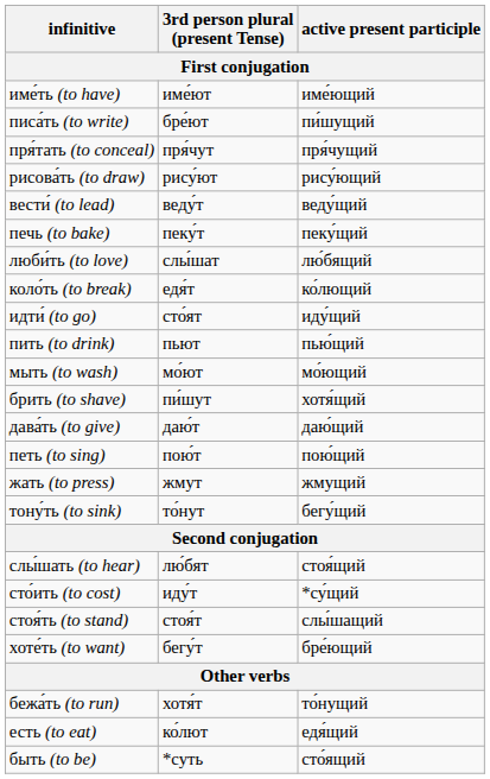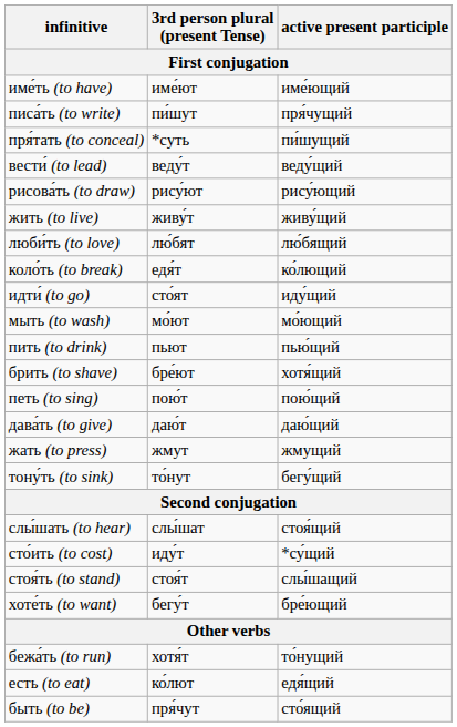писа́ть (to write) | 3rd person plural (present Tense): бре́ют -> пи́шут
писа́ть (to write) | active present participle: пи́шущий -> пря́чущий
пря́тать (to conceal) | 3rd person plural (present Tense): пря́чут -> *суть
пря́тать (to conceal) | active present participle: пря́чущий -> пи́шущий
rows swapped: рисова́ть (to draw) <-> вести́ (to lead)
- row: печь (to bake) | пеку́т | пеку́щий
+ row: жить (to live) | живу́т | живу́щий
люби́ть (to love) | 3rd person plural (present Tense): слы́шат -> лю́бят
rows swapped: пить (to drink) <-> мыть (to wash)
брить (to shave) | 3rd person plural (present Tense): пи́шут -> бре́ют
rows swapped: петь (to sing) <-> дава́ть (to give)
слы́шать (to hear) | 3rd person plural (present Tense): лю́бят -> слы́шат
быть (to be) | 3rd person plural (present Tense): *суть -> пря́чут
